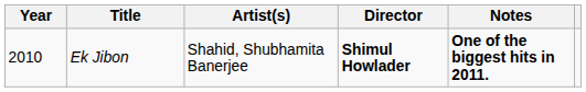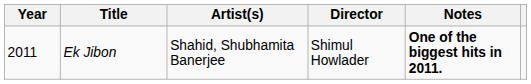Ek Jibon | Year: 2010 -> 2011
Ek Jibon | Director: bold -> normal
